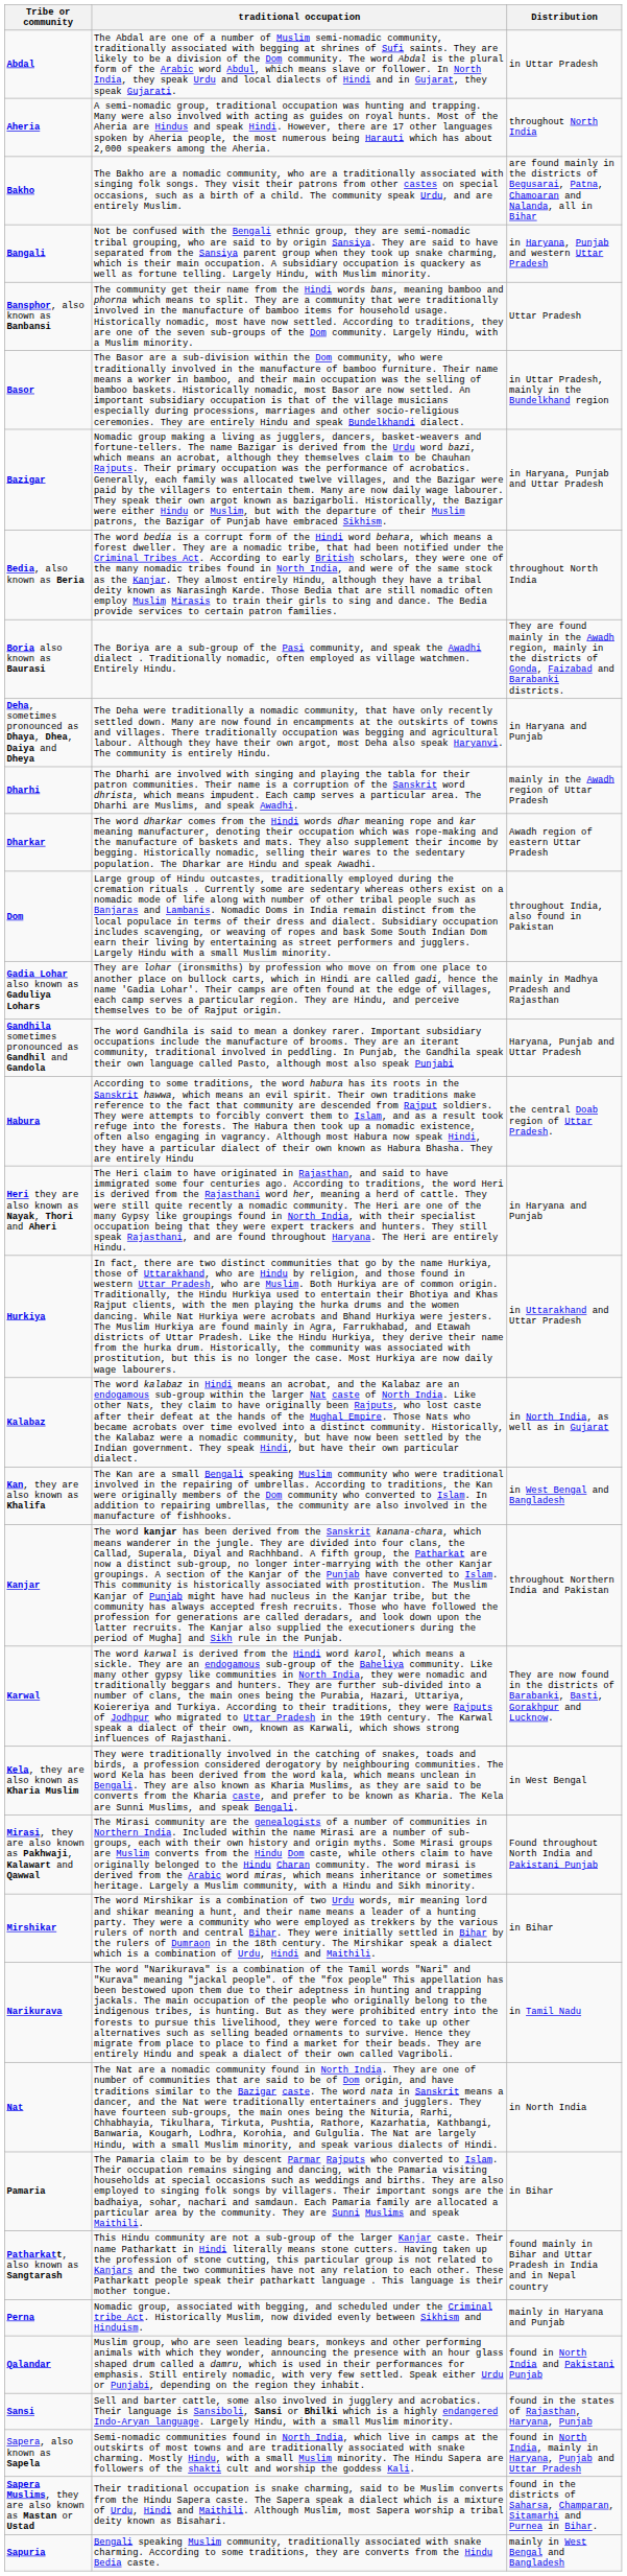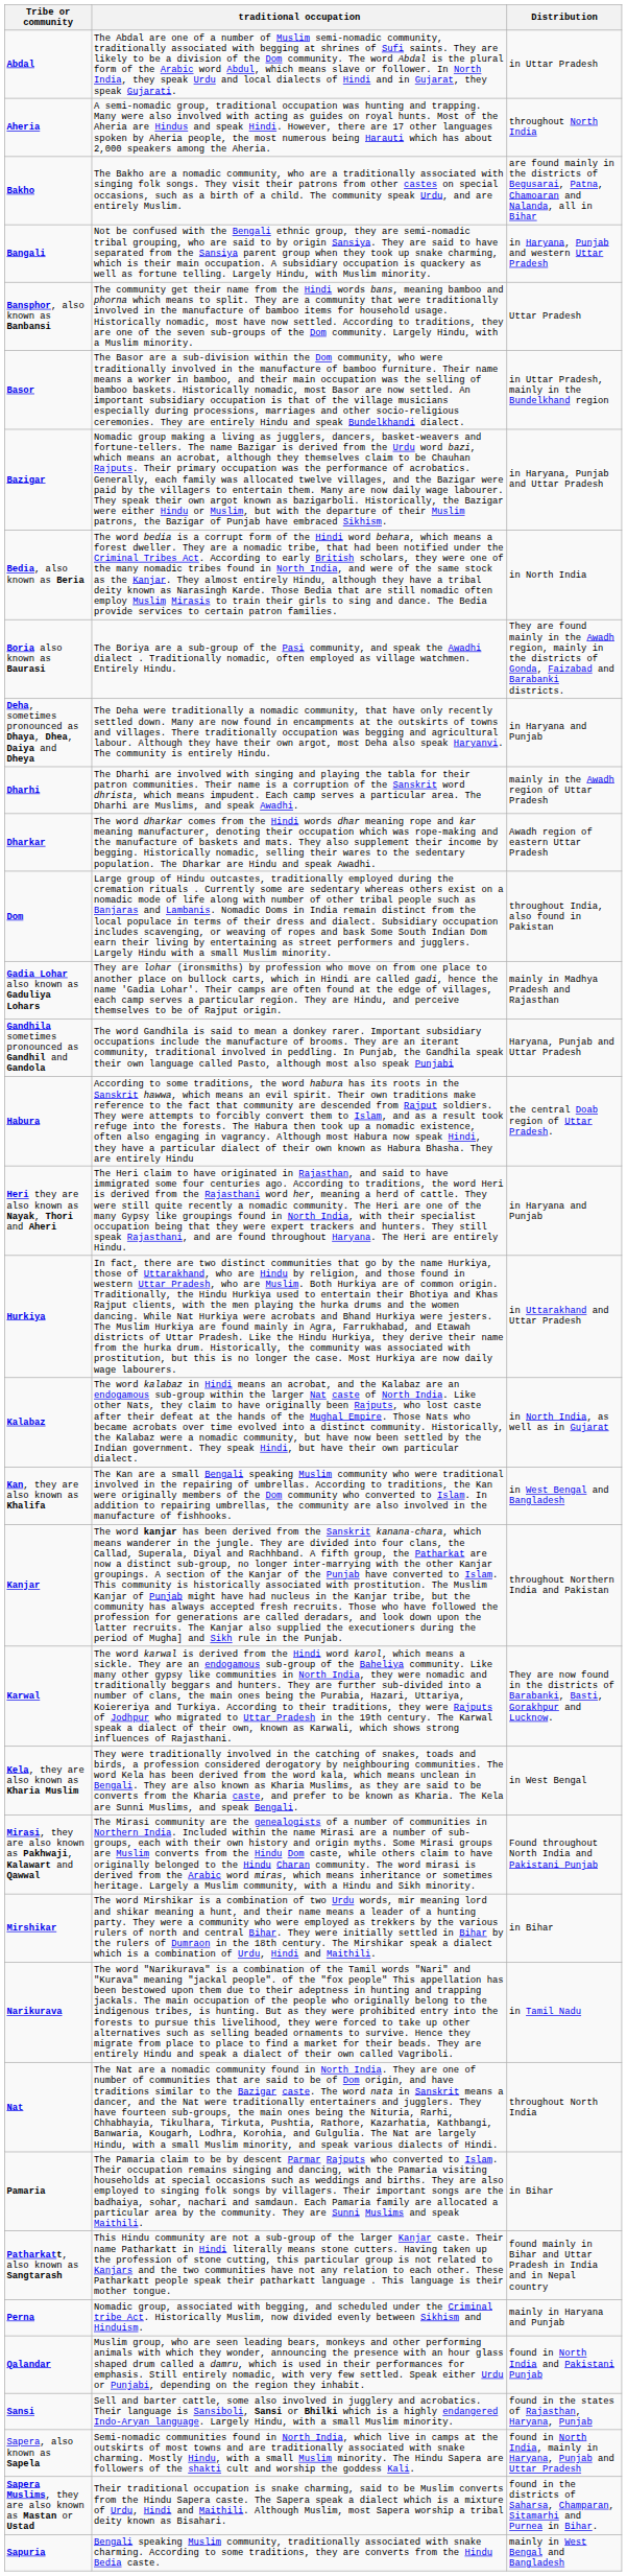Bedia, also known as Beria | Distribution: throughout North India -> in North India
Nat | Distribution: in North India -> throughout North India
